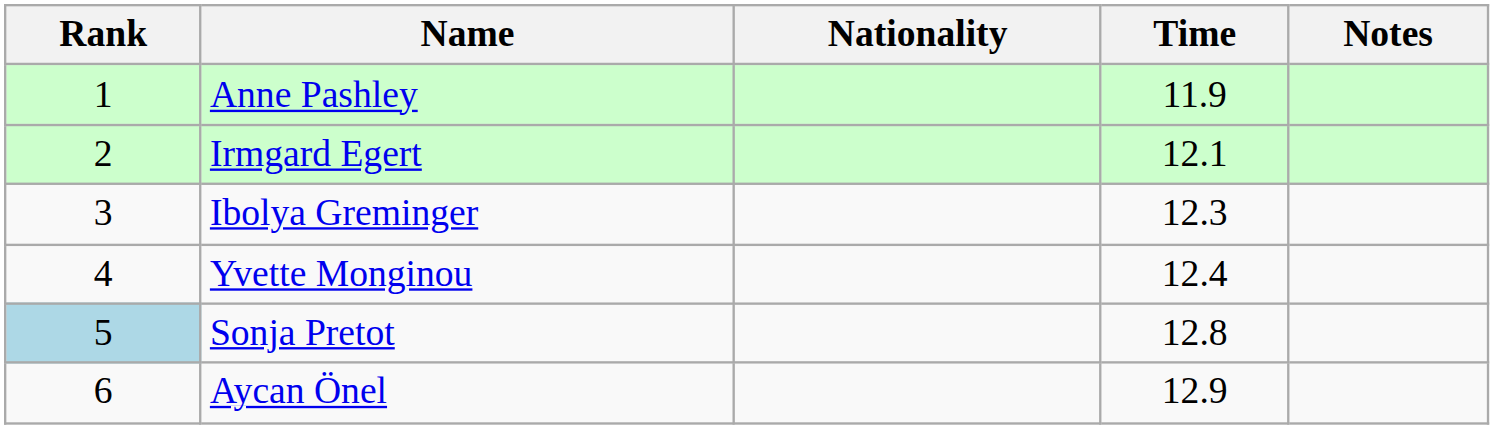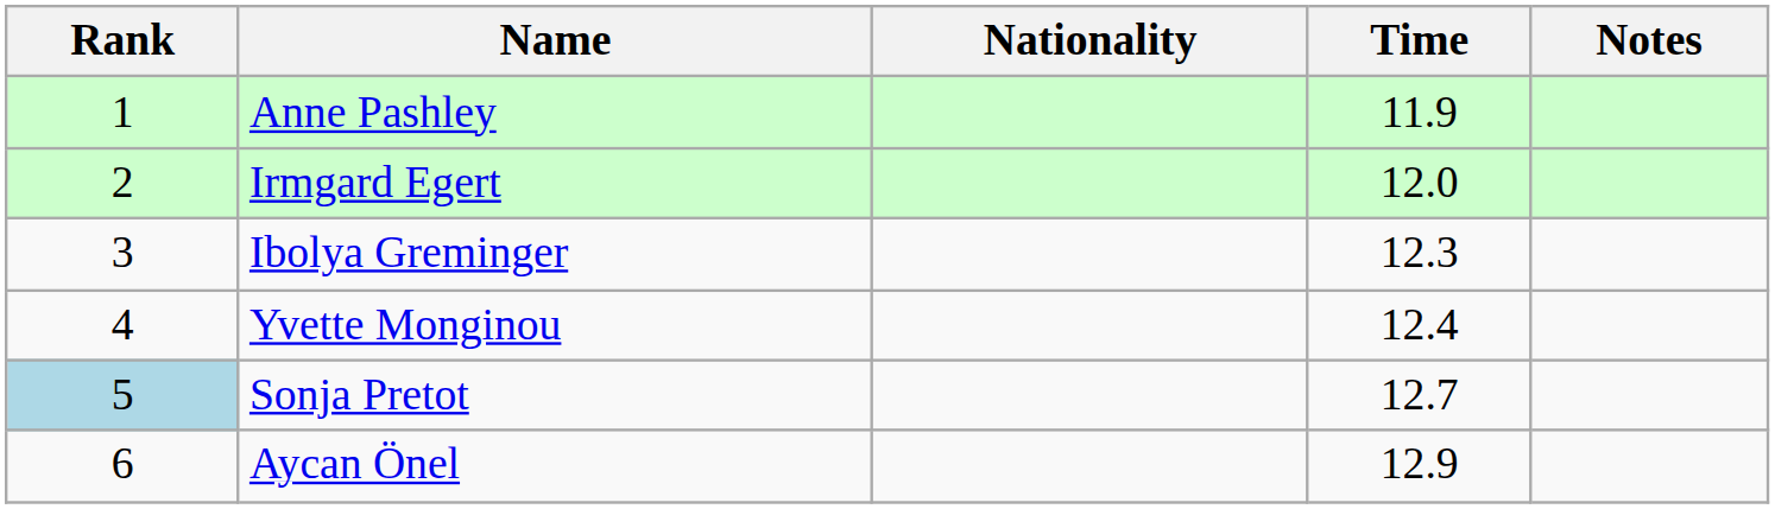Irmgard Egert | Time: 12.1 -> 12.0
Sonja Pretot | Time: 12.8 -> 12.7
